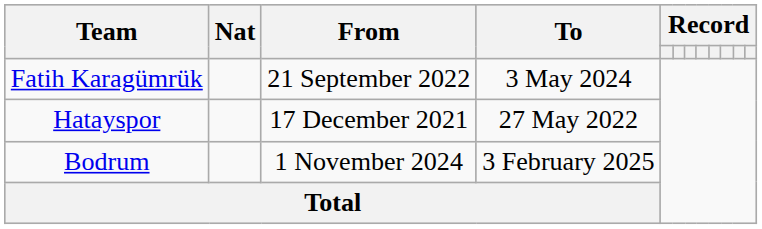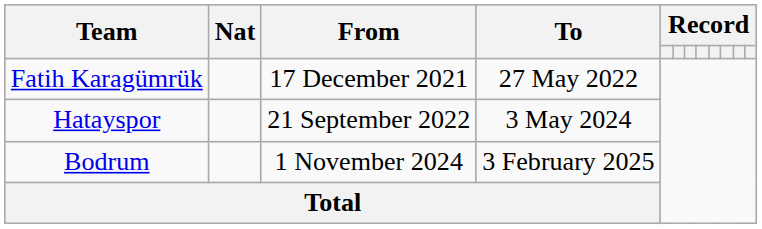Fatih Karagümrük | From: 21 September 2022 -> 17 December 2021
Fatih Karagümrük | To: 3 May 2024 -> 27 May 2022
Hatayspor | From: 17 December 2021 -> 21 September 2022
Hatayspor | To: 27 May 2022 -> 3 May 2024
